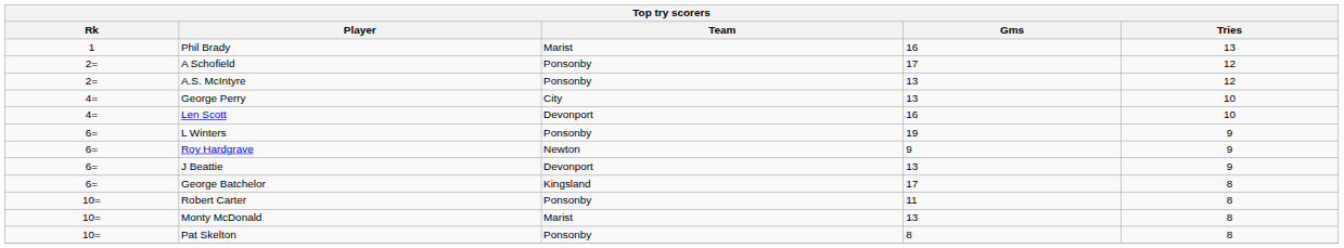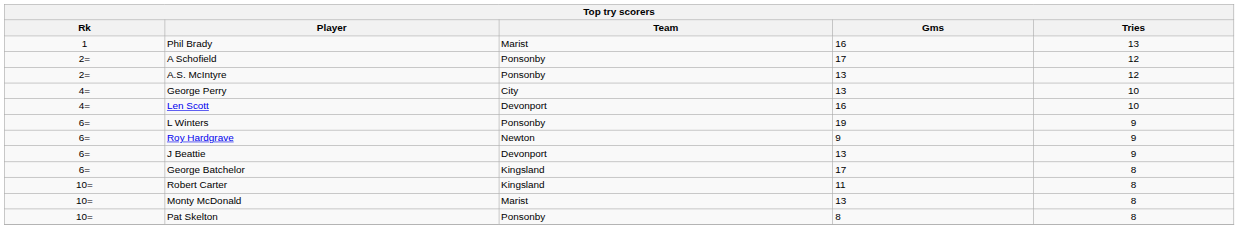Robert Carter | Team: Ponsonby -> Kingsland
